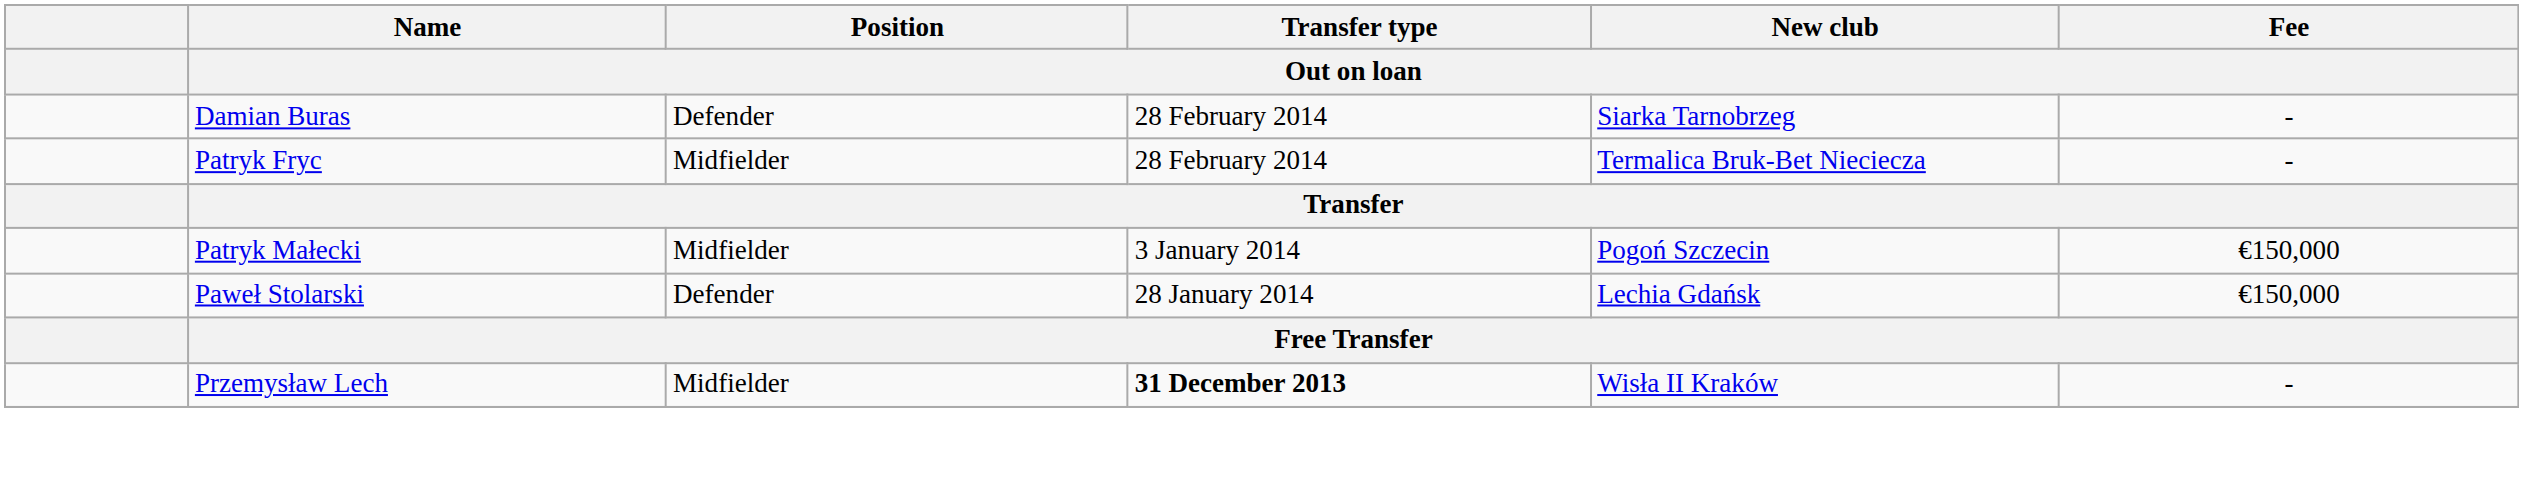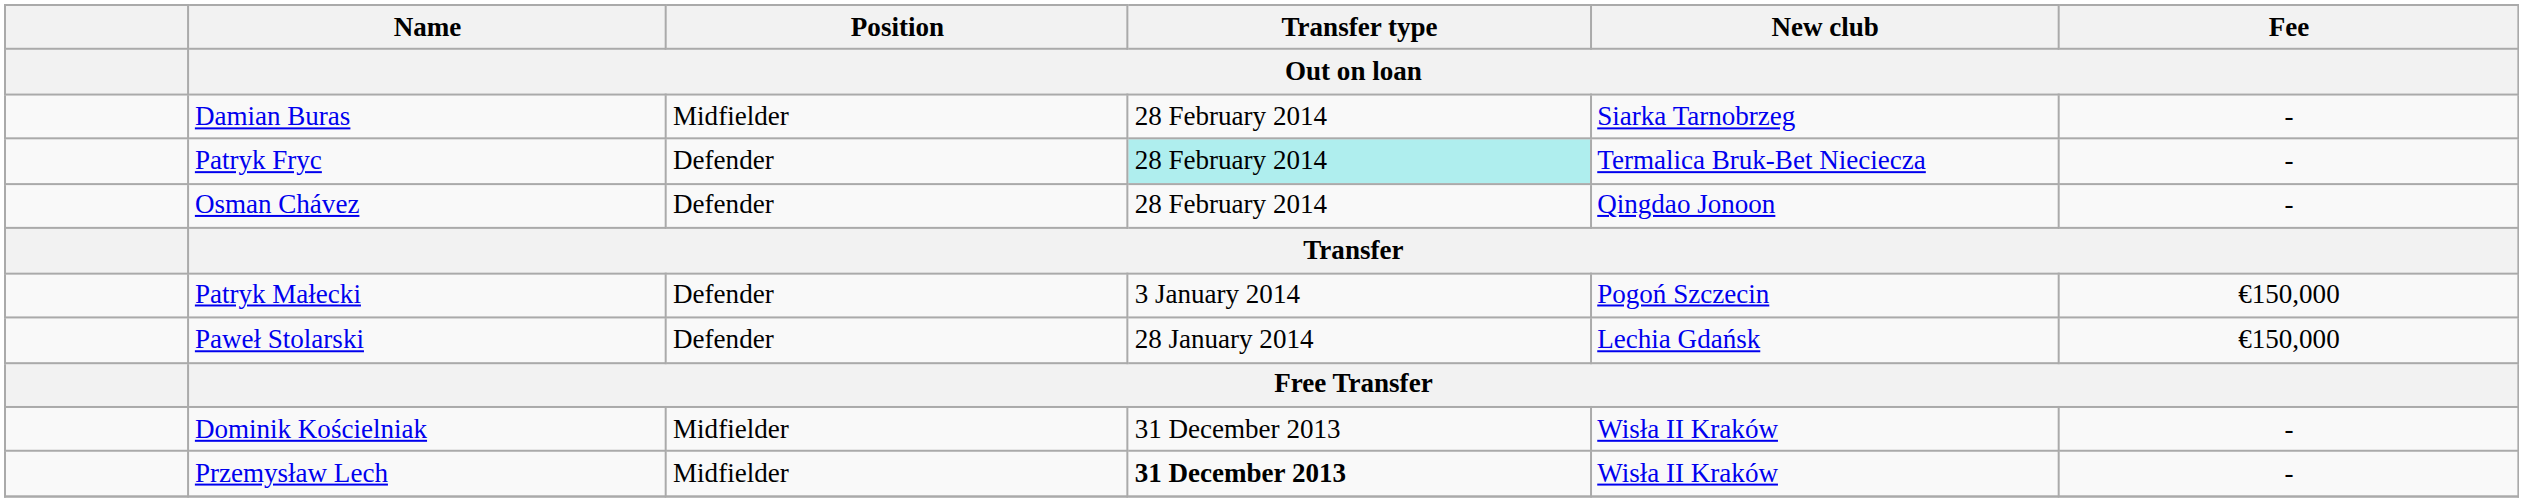Damian Buras | Position / Out on loan: Defender -> Midfielder
Patryk Fryc | Position / Out on loan: Midfielder -> Defender
Patryk Fryc | Transfer type / Out on loan: no background -> paleturquoise background
+ row: Osman Chávez | Defender | 28 February 2014 | Qingdao Jonoon | -
Patryk Małecki | Position / Out on loan: Midfielder -> Defender
+ row: Dominik Kościelniak | Midfielder | 31 December 2013 | Wisła II Kraków | -
